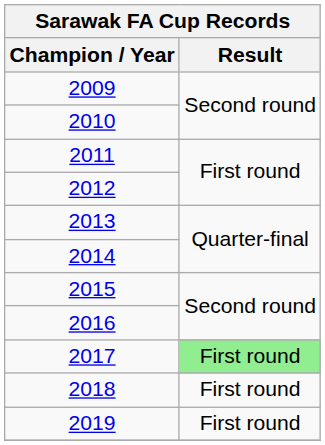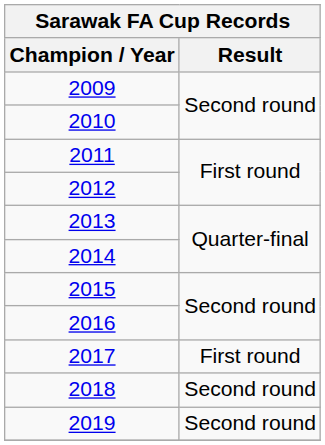2017 | Result: lightgreen background -> no background
2018 | Result: First round -> Second round
2019 | Result: First round -> Second round
